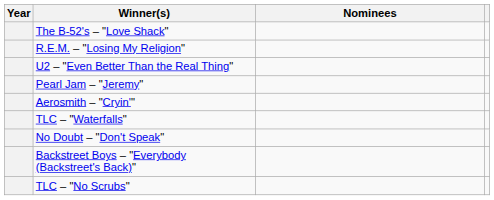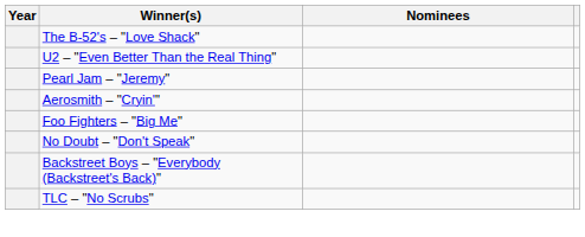- row: R.E.M. – "Losing My Religion"
- row: TLC – "Waterfalls"
+ row: Foo Fighters – "Big Me"
